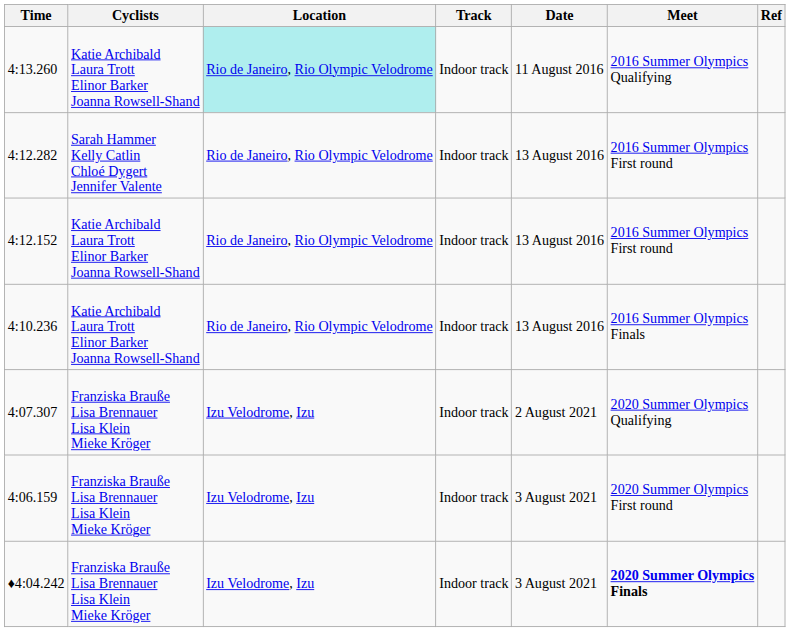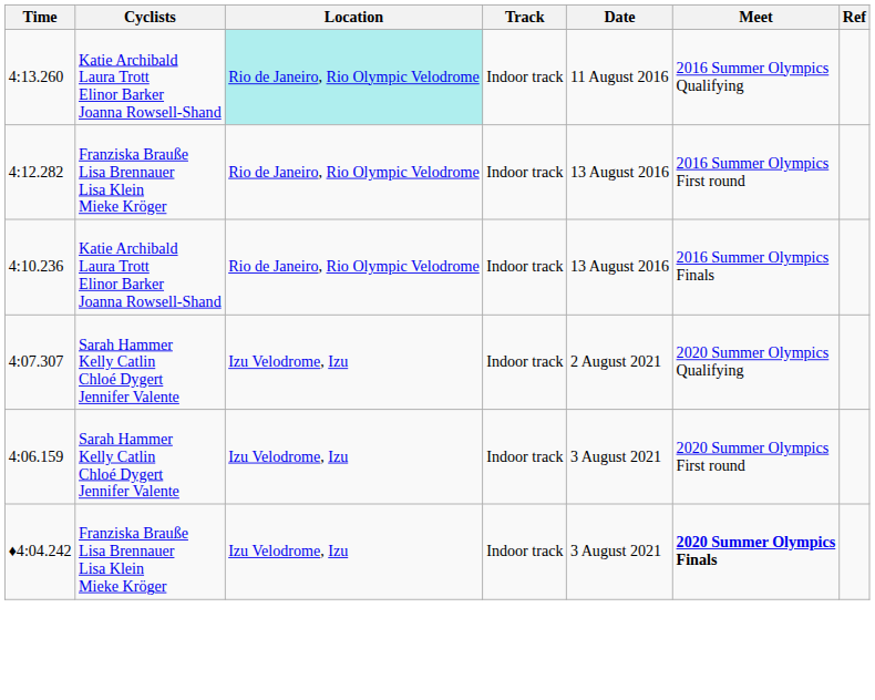4:12.282 | Cyclists: Sarah Hammer Kelly Catlin Chloé Dygert Jennifer Valente -> Franziska Brauße Lisa Brennauer Lisa Klein Mieke Kröger
- row: 4:12.152 | Katie Archibald Laura Trott Elinor Barker Joanna Rowsell-Shand | Rio de Janeiro, Rio Olympic Velodrome | Indoor track | 13 August 2016 | 2016 Summer Olympics First round
4:07.307 | Cyclists: Franziska Brauße Lisa Brennauer Lisa Klein Mieke Kröger -> Sarah Hammer Kelly Catlin Chloé Dygert Jennifer Valente
4:06.159 | Cyclists: Franziska Brauße Lisa Brennauer Lisa Klein Mieke Kröger -> Sarah Hammer Kelly Catlin Chloé Dygert Jennifer Valente
